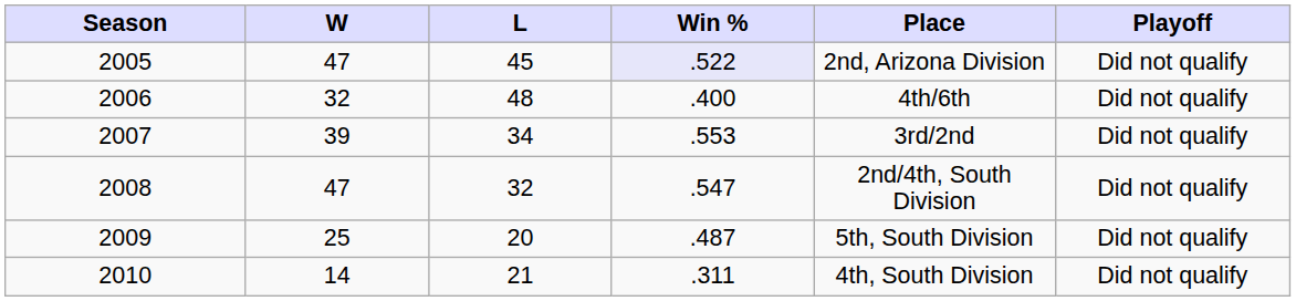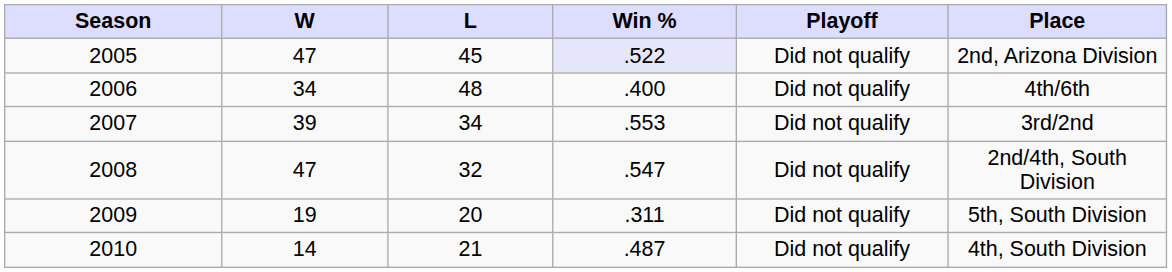columns swapped: Place <-> Playoff
2006 | W: 32 -> 34
2009 | W: 25 -> 19
2009 | Win %: .487 -> .311
2010 | Win %: .311 -> .487
